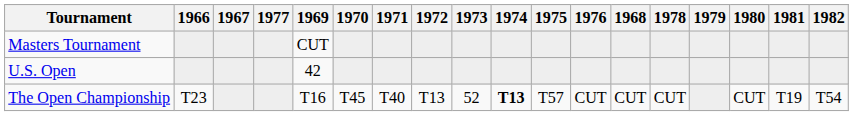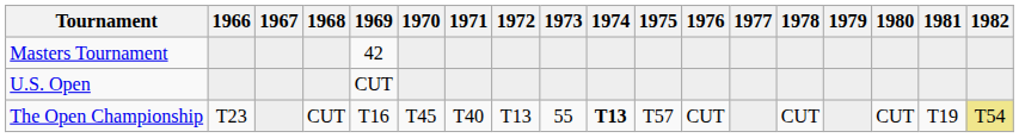columns swapped: 1968 <-> 1977
Masters Tournament | 1969: CUT -> 42
U.S. Open | 1969: 42 -> CUT
The Open Championship | 1973: 52 -> 55
The Open Championship | 1982: no background -> khaki background
